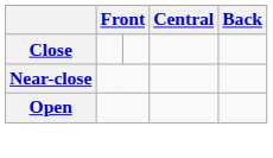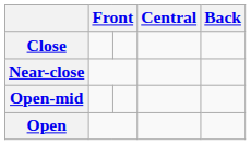+ row: Open-mid
